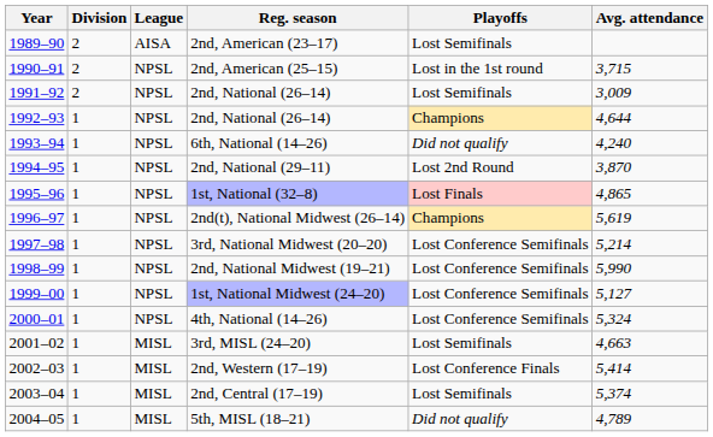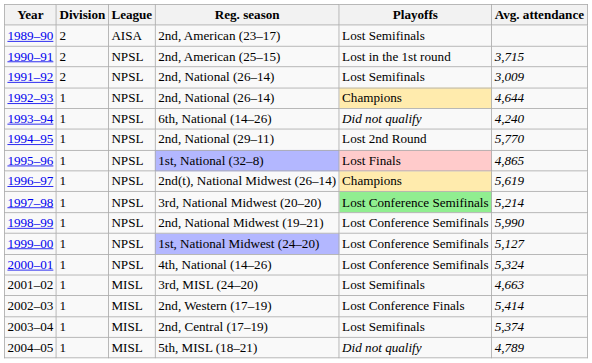2nd, National (29–11) | Avg. attendance: 3,870 -> 5,770
3rd, National Midwest (20–20) | Playoffs: no background -> lightgreen background
